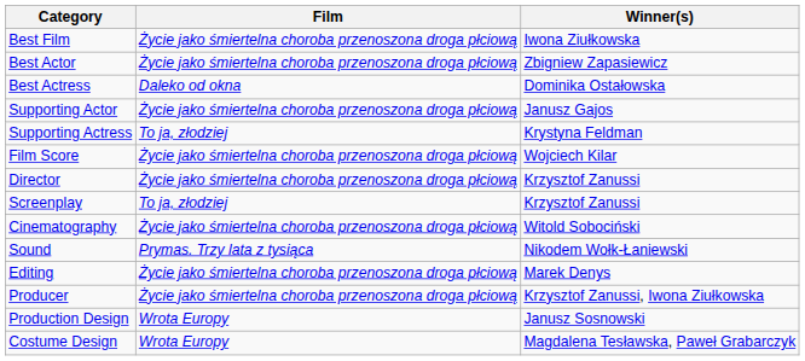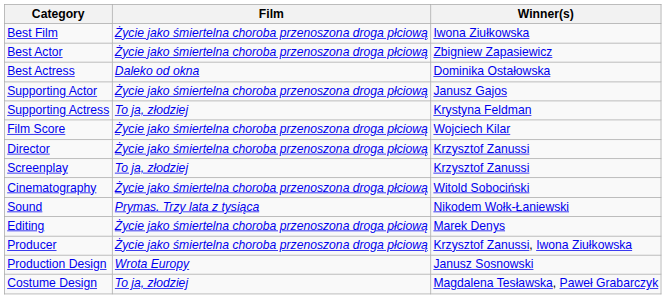Costume Design | Film: Wrota Europy -> To ja, złodziej
